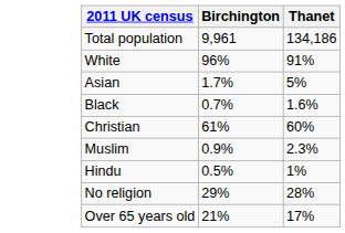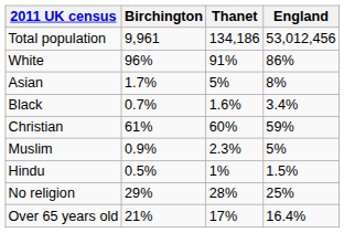+ column: England | 53,012,456 | 86% | 8% | 3.4% | 59% | 5% | 1.5% | 25% | 16.4%
